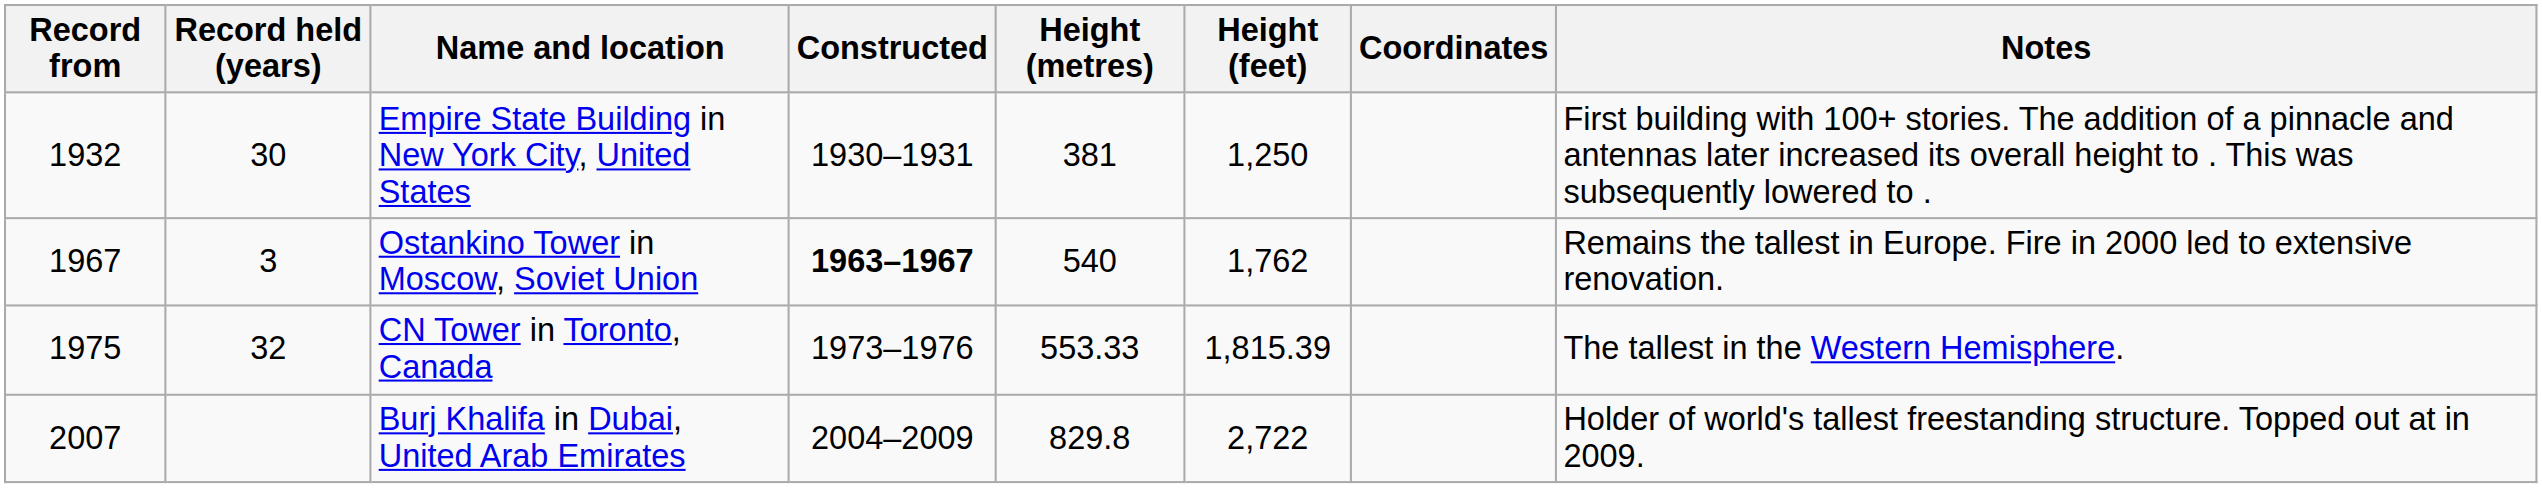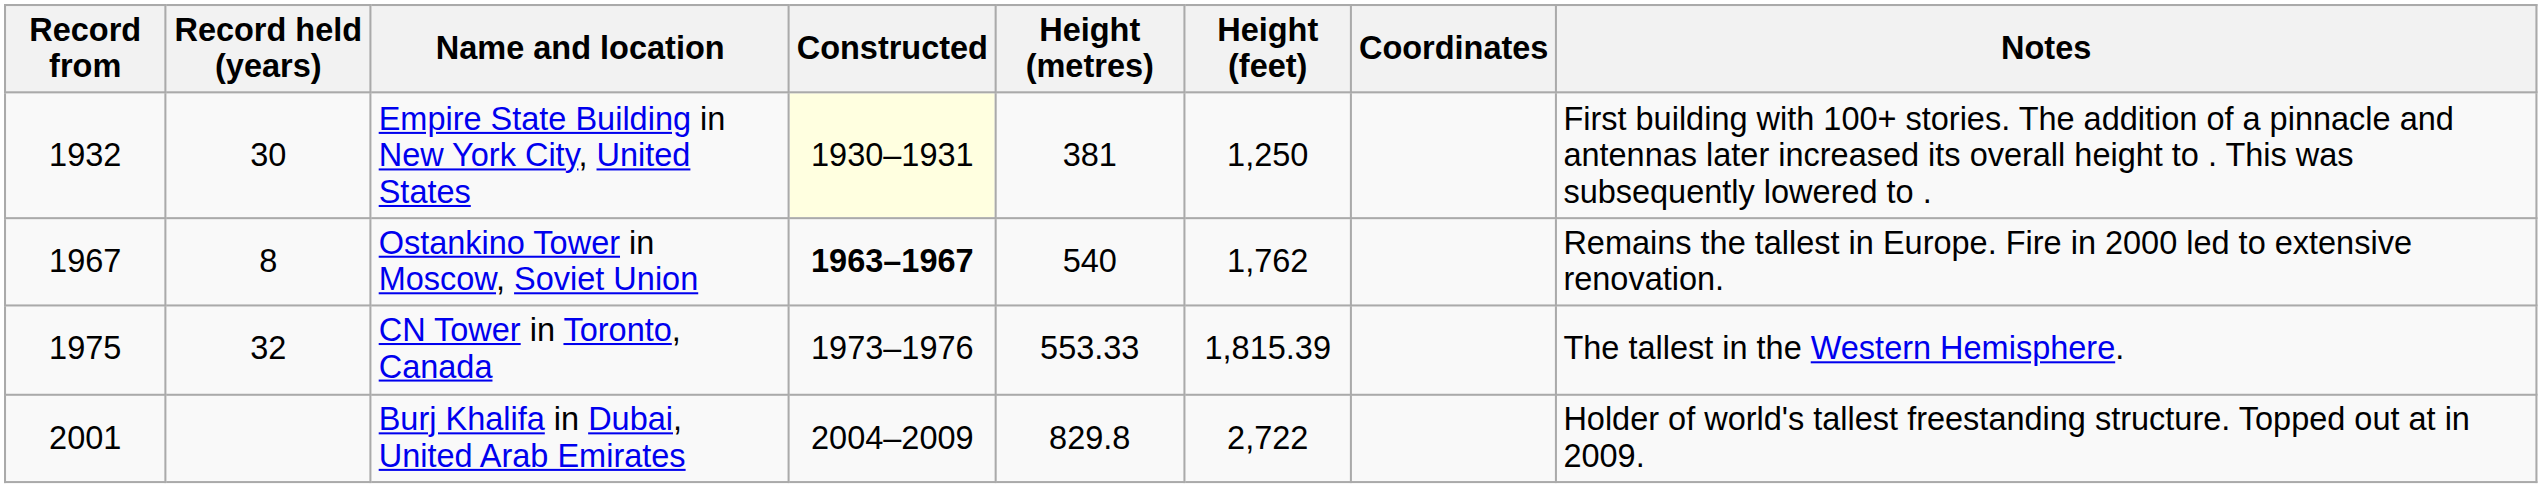Empire State Building in New York City, United States | Constructed: no background -> lightyellow background
Ostankino Tower in Moscow, Soviet Union | Record held (years): 3 -> 8
Burj Khalifa in Dubai, United Arab Emirates | Record from: 2007 -> 2001
